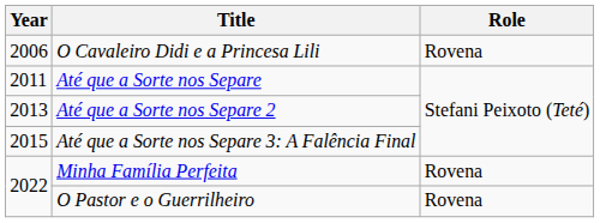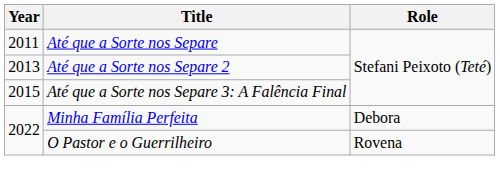- row: 2006 | O Cavaleiro Didi e a Princesa Lili | Rovena
Minha Família Perfeita | Role: Rovena -> Debora
